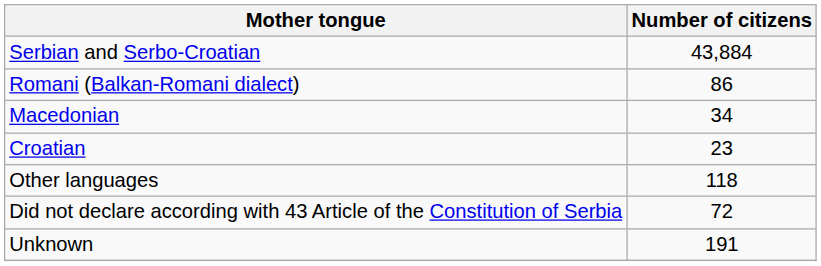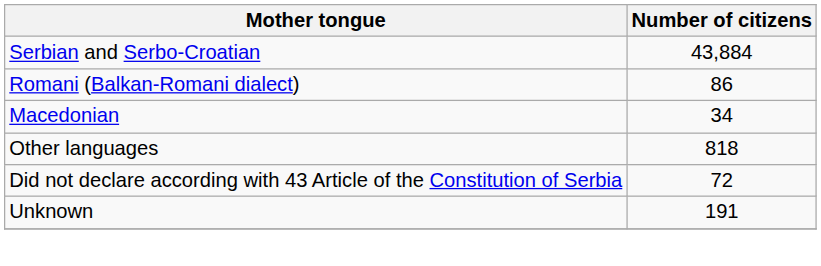- row: Croatian | 23
Other languages | Number of citizens: 118 -> 818
